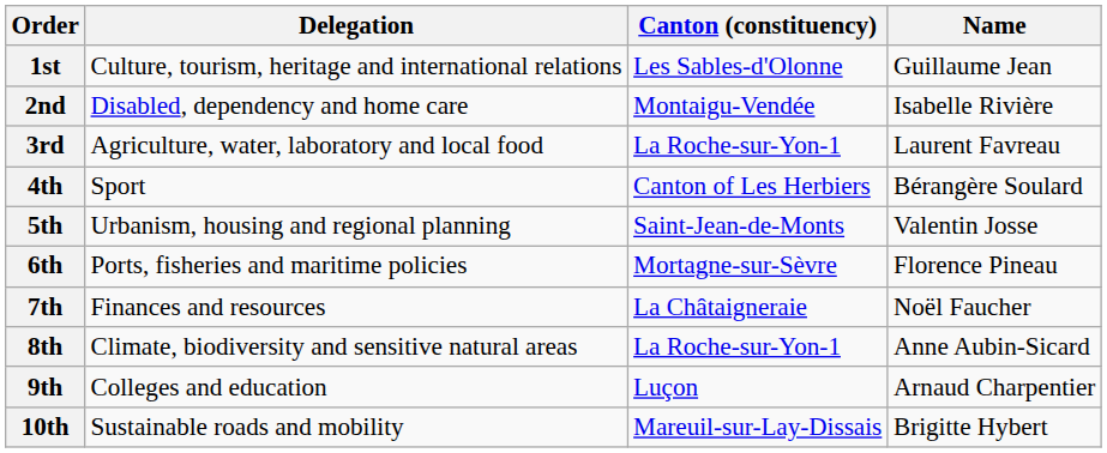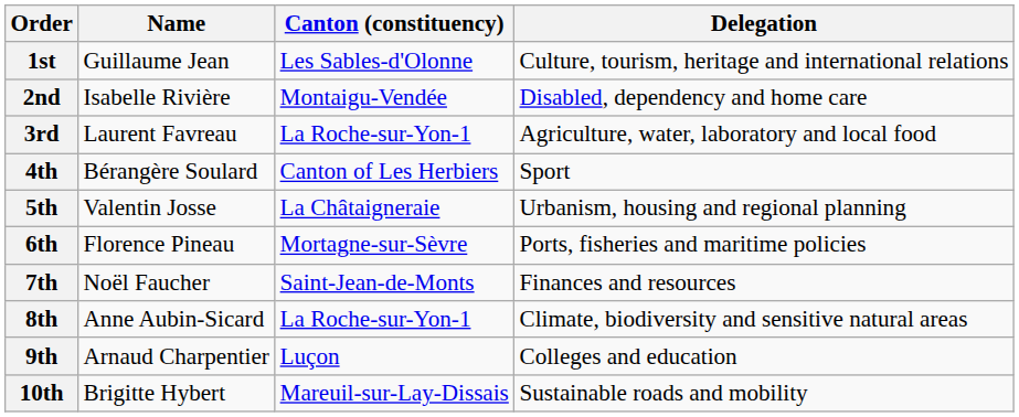columns swapped: Name <-> Delegation
5th | Canton (constituency): Saint-Jean-de-Monts -> La Châtaigneraie
7th | Canton (constituency): La Châtaigneraie -> Saint-Jean-de-Monts
